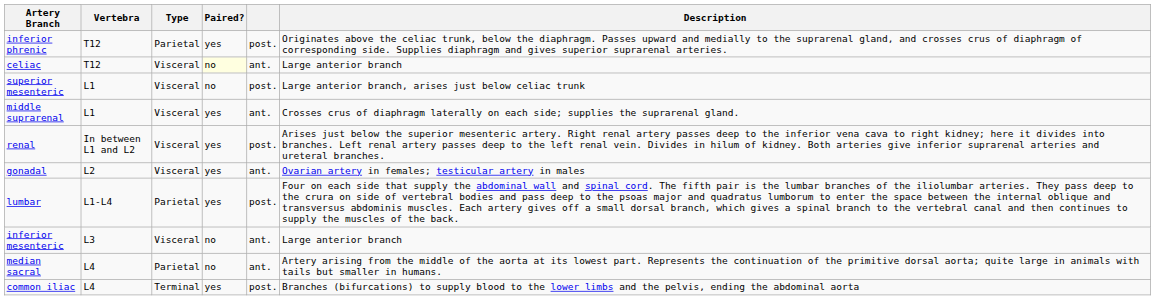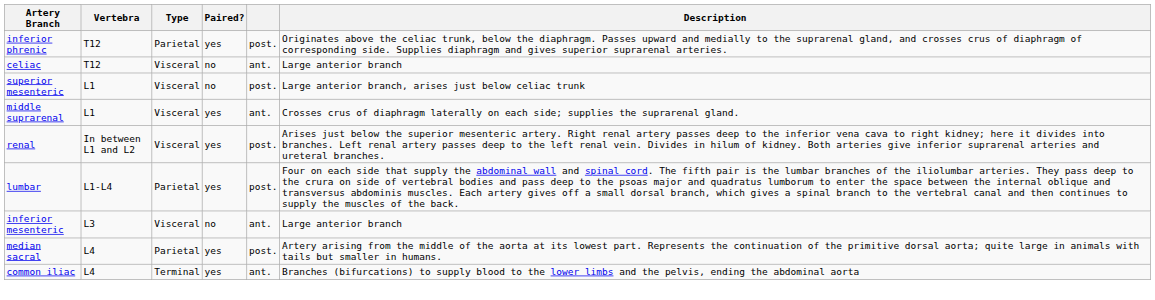celiac | Paired?: lightyellow background -> no background
- row: gonadal | L2 | Visceral | yes | ant. | Ovarian artery in females; testicular artery in males
median sacral | Paired?: no -> yes
median sacral | column 5: ant. -> post.
common iliac | column 5: post. -> ant.
